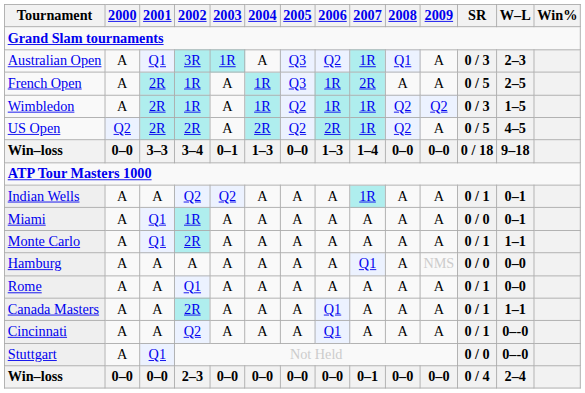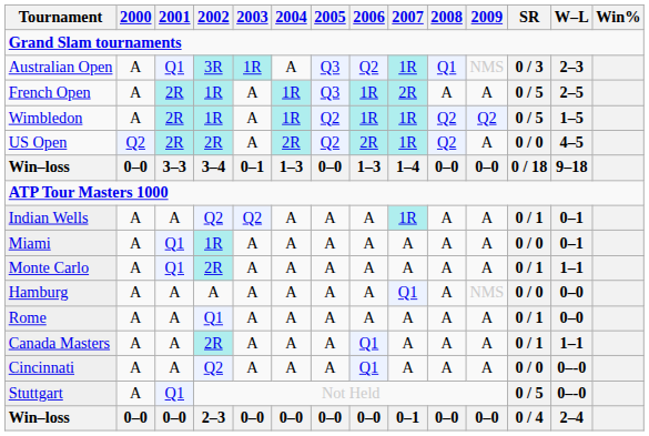Australian Open | 2009: A -> NMS
Wimbledon | SR: 0 / 3 -> 0 / 5
US Open | SR: 0 / 5 -> 0 / 0
Cincinnati | SR: 0 / 1 -> 0 / 0
Stuttgart | SR: 0 / 0 -> 0 / 5
